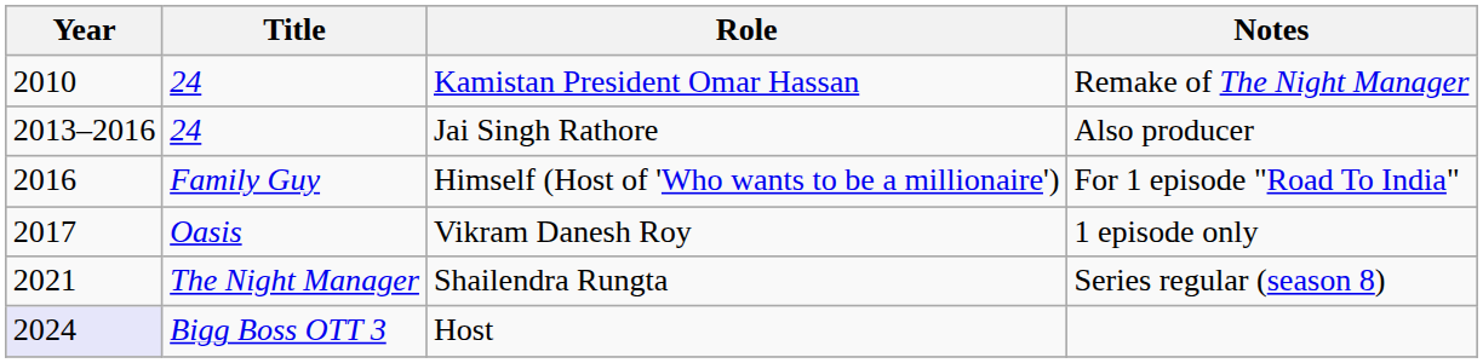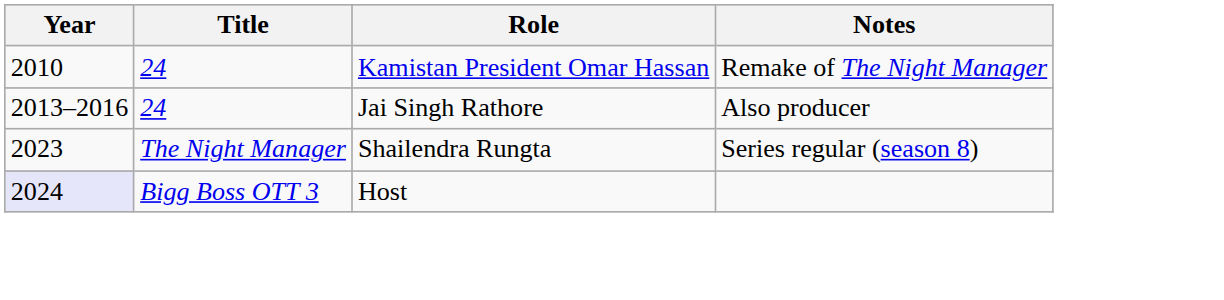- row: 2016 | Family Guy | Himself (Host of 'Who wants to be a millionaire') | For 1 episode "Road To India"
- row: 2017 | Oasis | Vikram Danesh Roy | 1 episode only
Shailendra Rungta | Year: 2021 -> 2023
